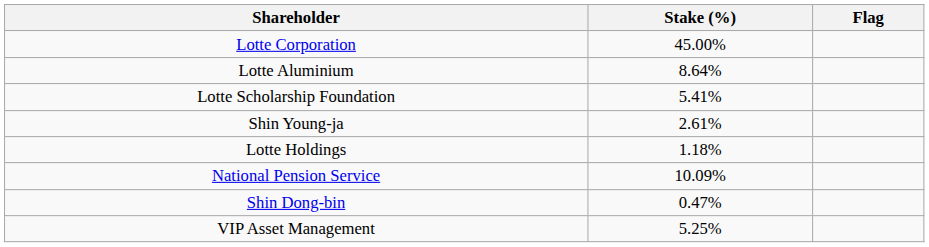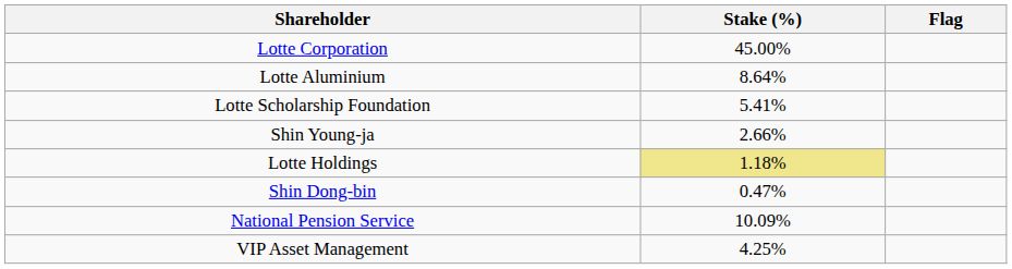Shin Young-ja | Stake (%): 2.61% -> 2.66%
Lotte Holdings | Stake (%): no background -> khaki background
rows swapped: Shin Dong-bin <-> National Pension Service
VIP Asset Management | Stake (%): 5.25% -> 4.25%
